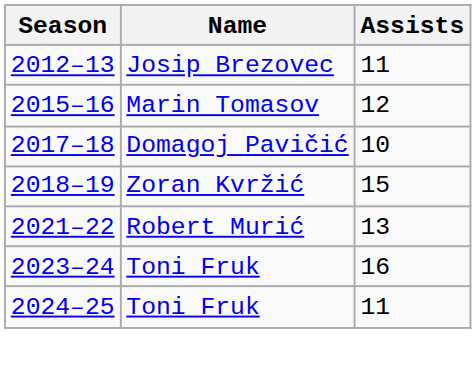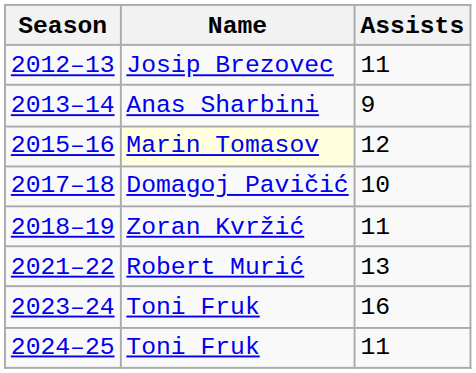+ row: 2013–14 | Anas Sharbini | 9
2015–16 | Name: no background -> lightyellow background
2018–19 | Assists: 15 -> 11
